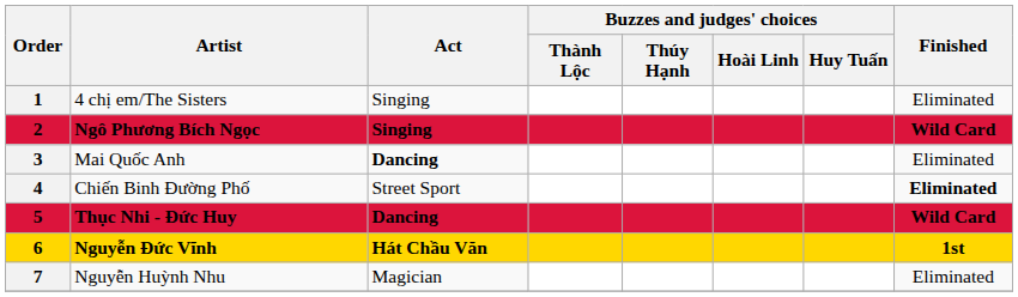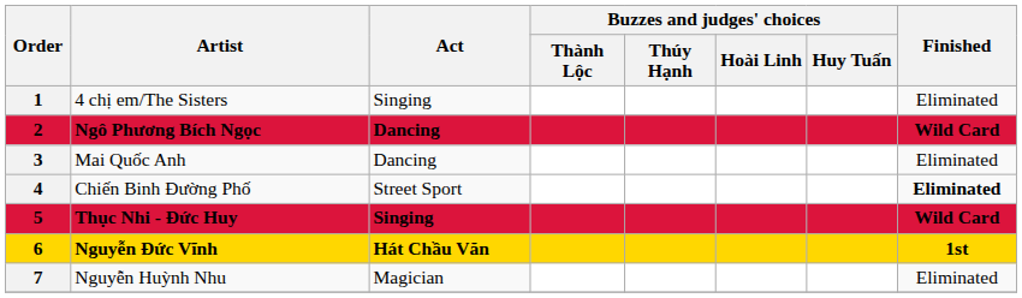Ngô Phương Bích Ngọc | Act: Singing -> Dancing
Mai Quốc Anh | Act: bold -> normal
Thục Nhi - Đức Huy | Act: Dancing -> Singing
